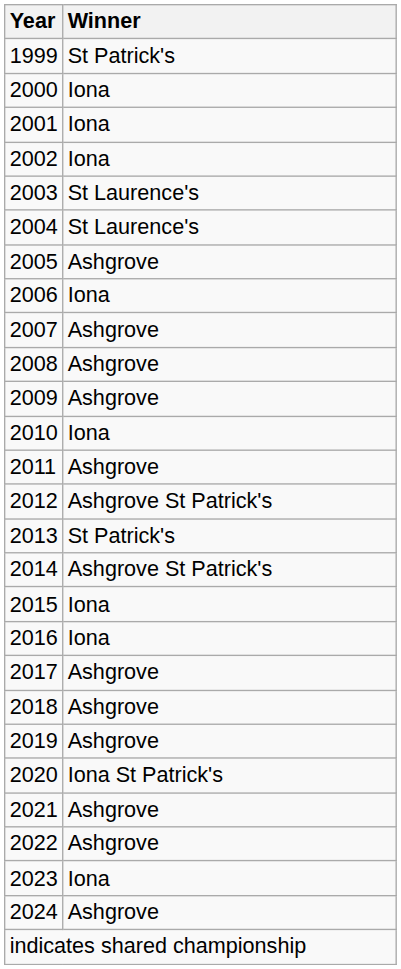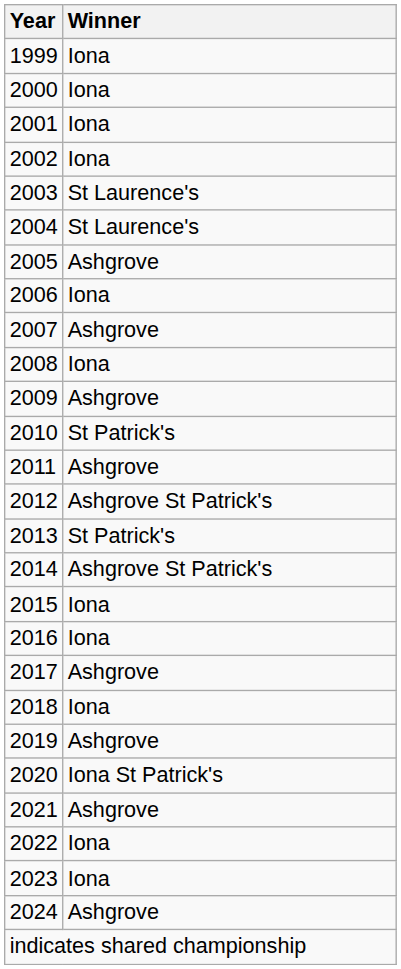1999 | Winner: St Patrick's -> Iona
2008 | Winner: Ashgrove -> Iona
2010 | Winner: Iona -> St Patrick's
2018 | Winner: Ashgrove -> Iona
2022 | Winner: Ashgrove -> Iona
